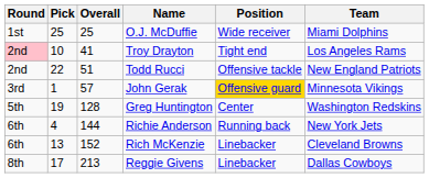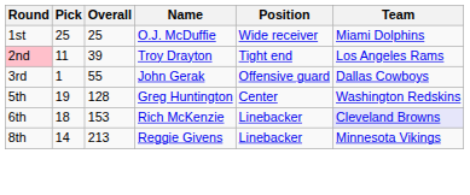Troy Drayton | Pick: 10 -> 11
Troy Drayton | Overall: 41 -> 39
- row: 2nd | 22 | 51 | Todd Rucci | Offensive tackle | New England Patriots
John Gerak | Overall: 57 -> 55
John Gerak | Position: gold background -> no background
John Gerak | Team: Minnesota Vikings -> Dallas Cowboys
- row: 6th | 4 | 144 | Richie Anderson | Running back | New York Jets
Rich McKenzie | Pick: 13 -> 18
Rich McKenzie | Overall: 152 -> 153
Rich McKenzie | Team: no background -> lavender background
Reggie Givens | Pick: 17 -> 14
Reggie Givens | Team: Dallas Cowboys -> Minnesota Vikings
